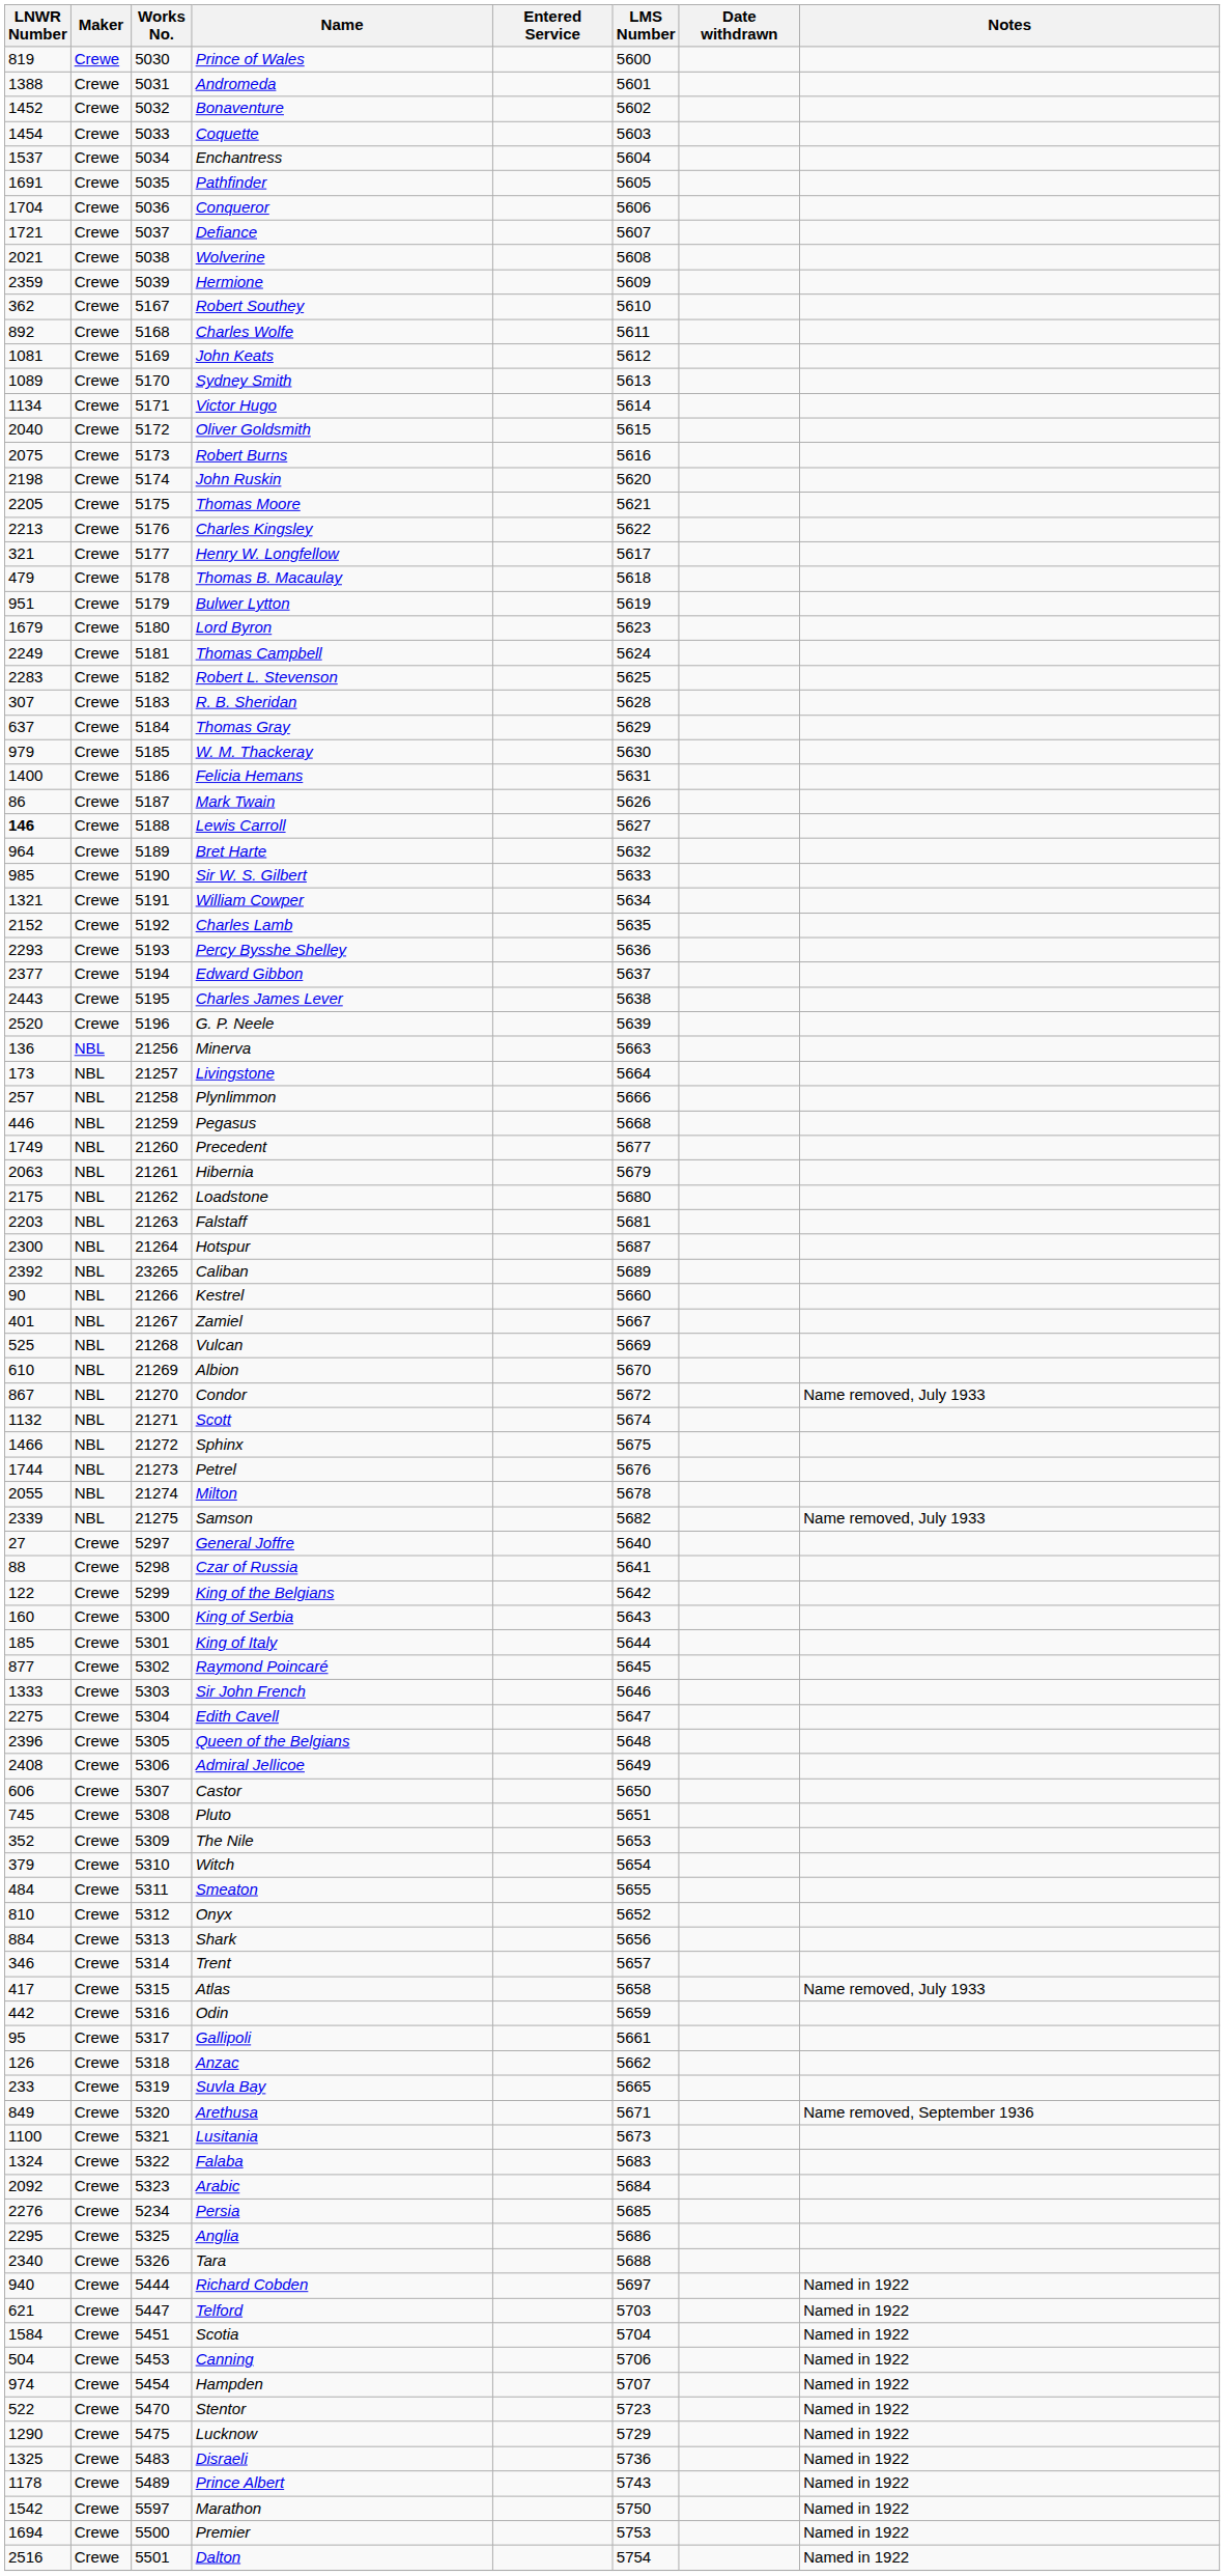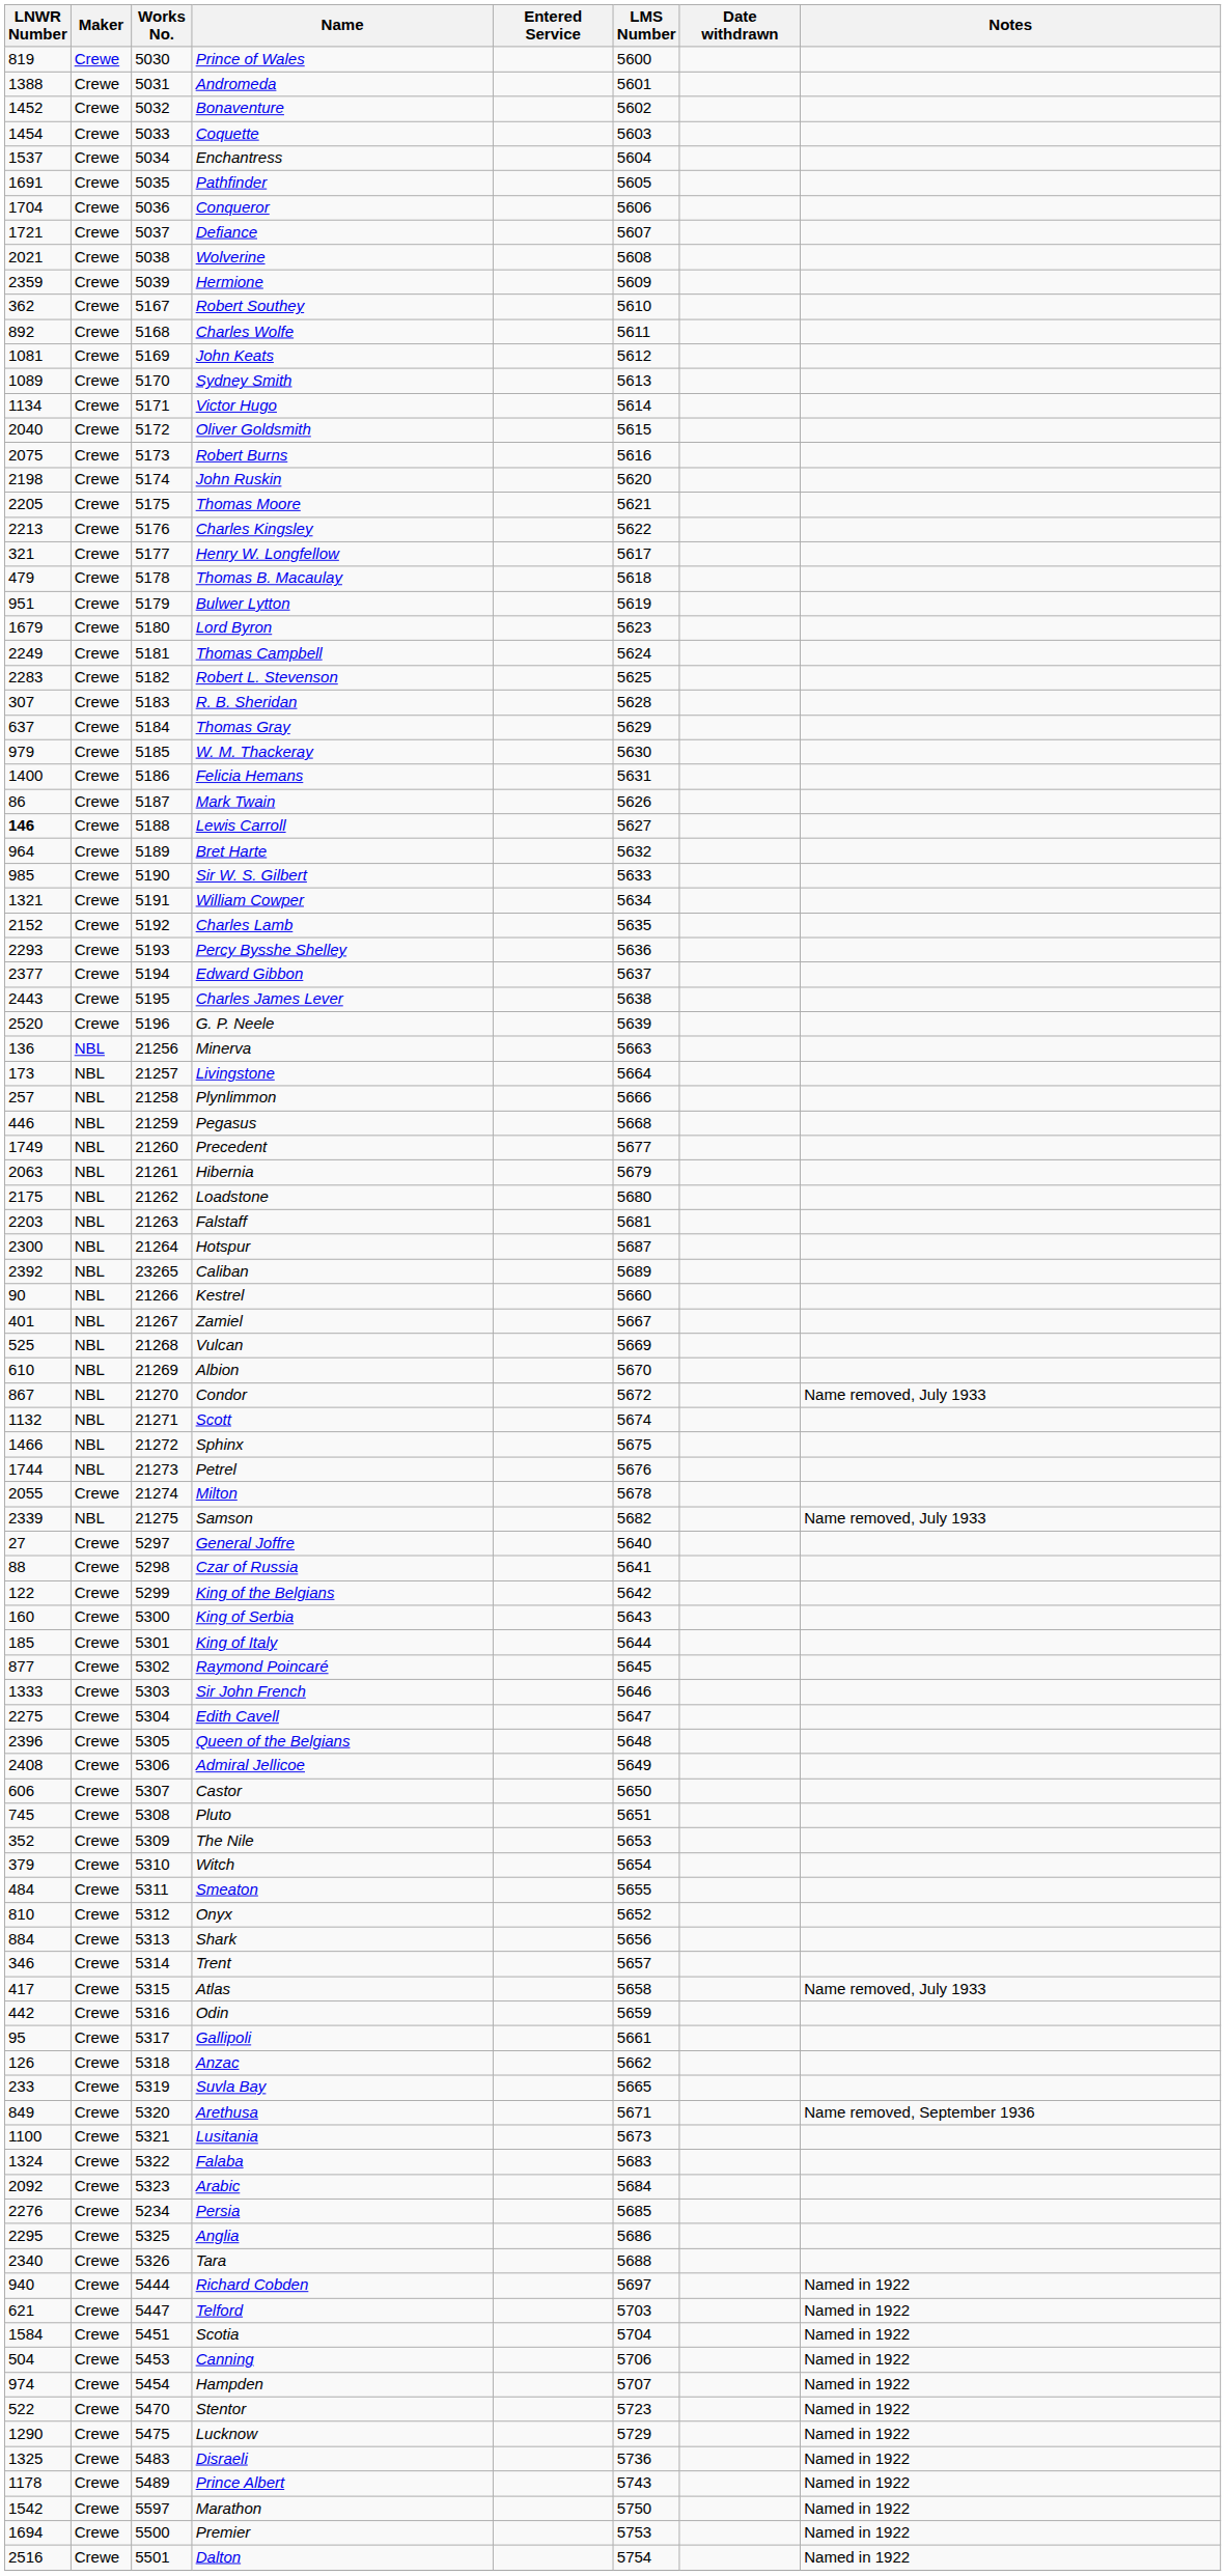Milton | Maker: NBL -> Crewe
